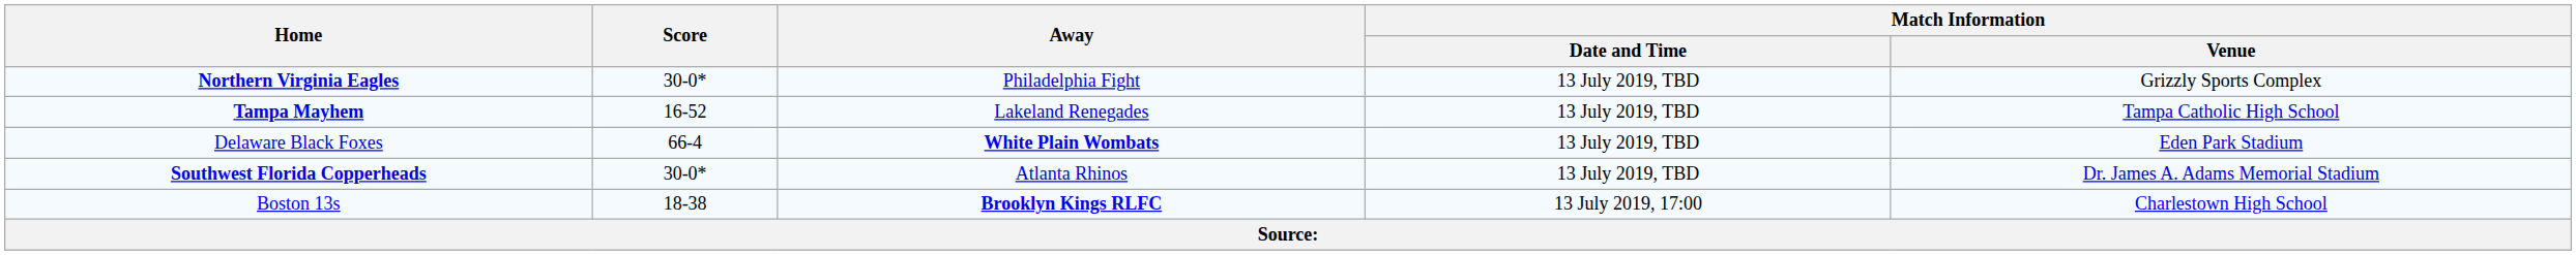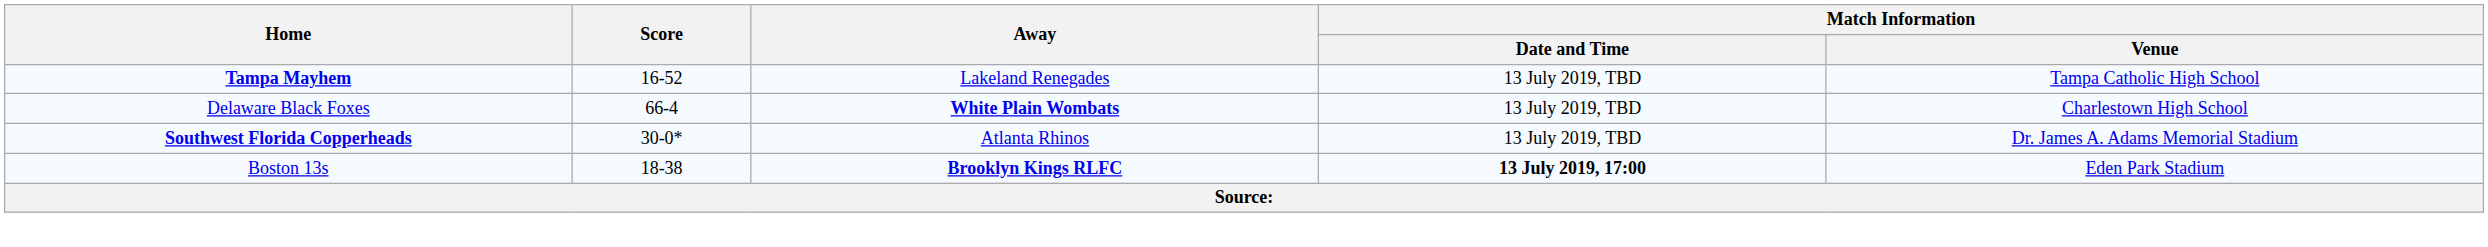- row: Northern Virginia Eagles | 30-0* | Philadelphia Fight | 13 July 2019, TBD | Grizzly Sports Complex
Delaware Black Foxes | Match Information / Venue: Eden Park Stadium -> Charlestown High School
Boston 13s | Match Information / Date and Time: normal -> bold
Boston 13s | Match Information / Venue: Charlestown High School -> Eden Park Stadium
